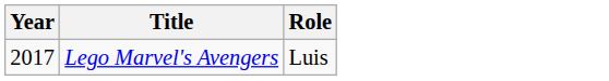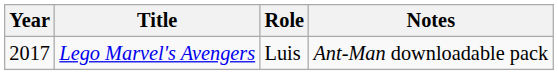+ column: Notes | Ant-Man downloadable pack
